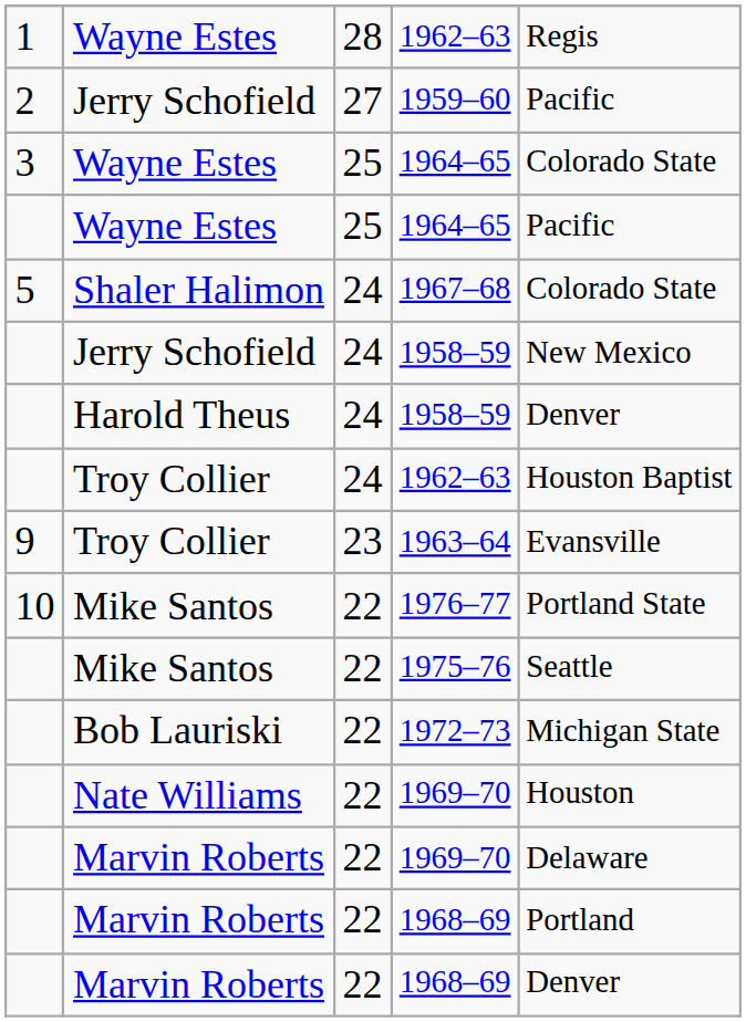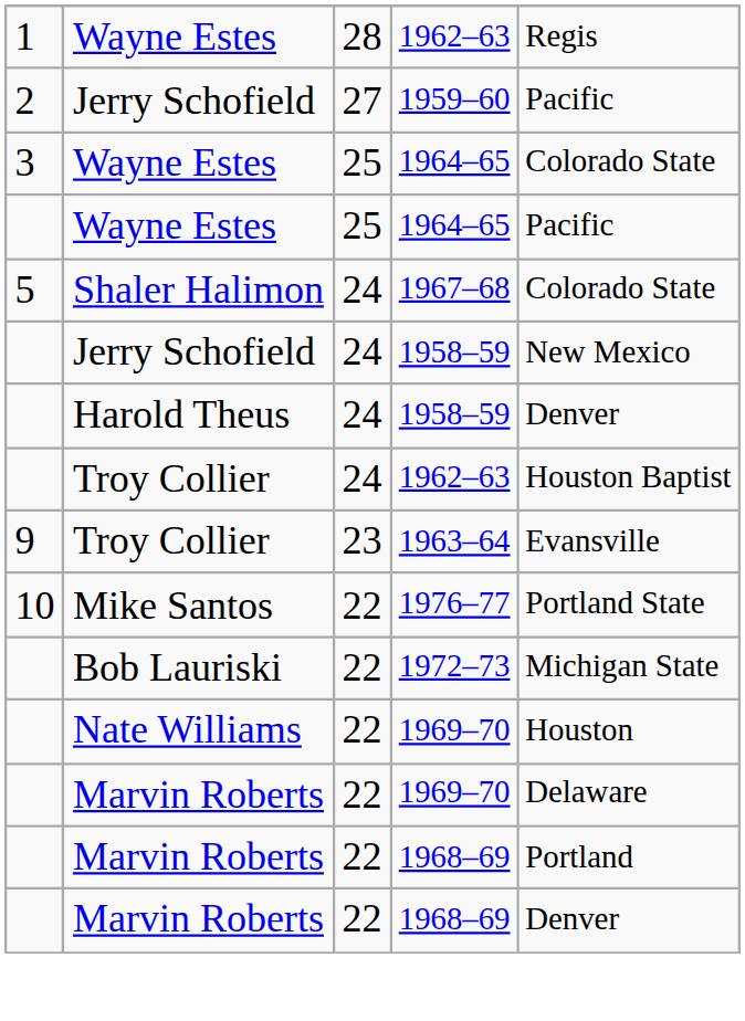- row: Mike Santos | 22 | 1975–76 | Seattle
